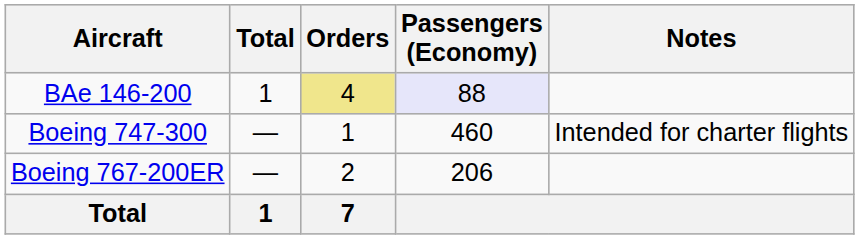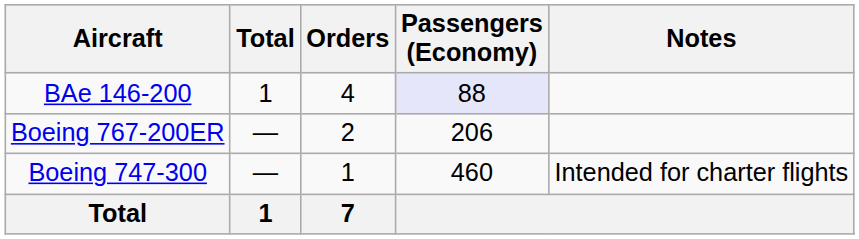BAe 146-200 | Orders: khaki background -> no background
rows swapped: Boeing 767-200ER <-> Boeing 747-300
